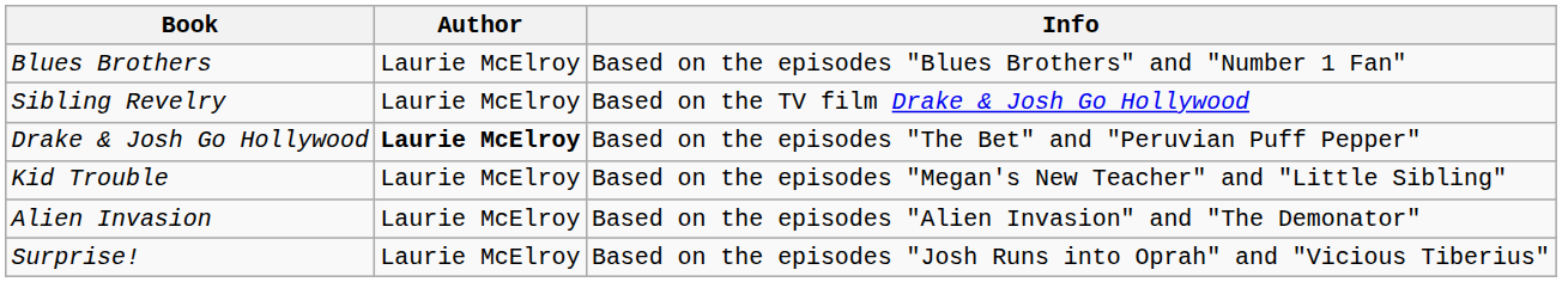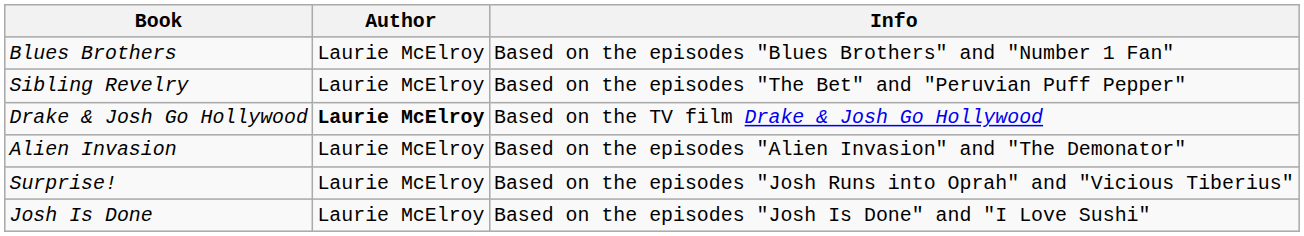Sibling Revelry | Info: Based on the TV film Drake & Josh Go Hollywood -> Based on the episodes "The Bet" and "Peruvian Puff Pepper"
Drake & Josh Go Hollywood | Info: Based on the episodes "The Bet" and "Peruvian Puff Pepper" -> Based on the TV film Drake & Josh Go Hollywood
- row: Kid Trouble | Laurie McElroy | Based on the episodes "Megan's New Teacher" and "Little Sibling"
+ row: Josh Is Done | Laurie McElroy | Based on the episodes "Josh Is Done" and "I Love Sushi"
